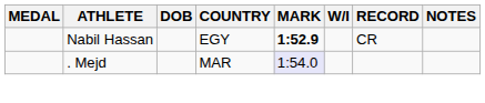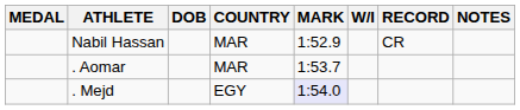Nabil Hassan | COUNTRY: EGY -> MAR
Nabil Hassan | MARK: bold -> normal
+ row: . Aomar | MAR | 1:53.7
. Mejd | COUNTRY: MAR -> EGY
